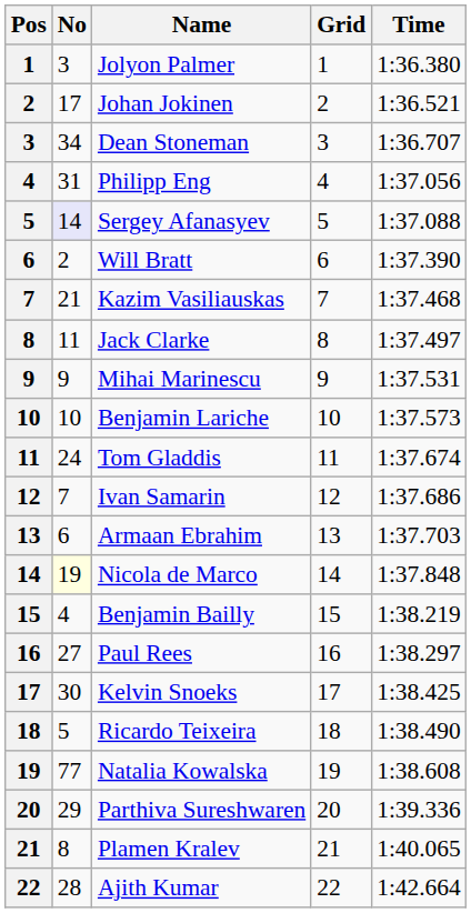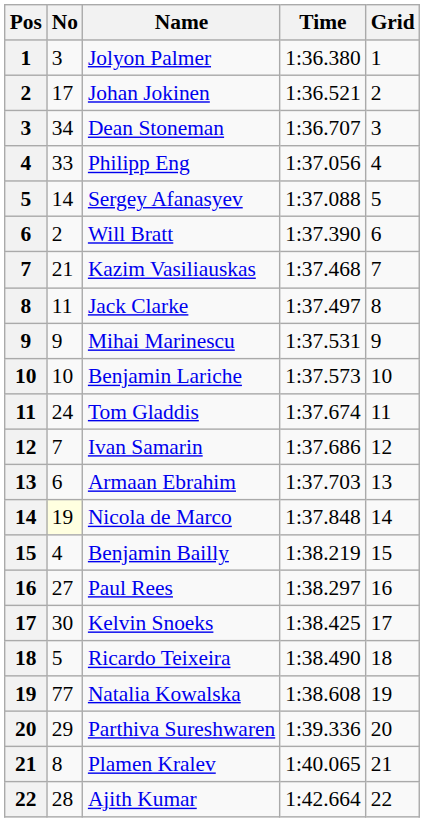columns swapped: Time <-> Grid
Philipp Eng | No: 31 -> 33
Sergey Afanasyev | No: lavender background -> no background
